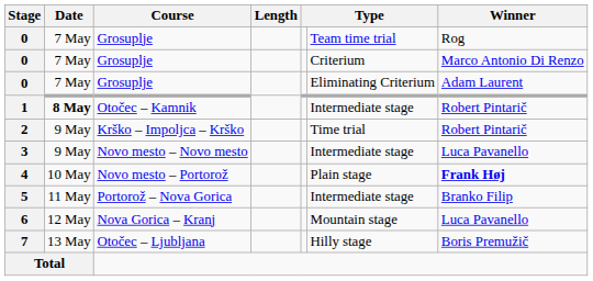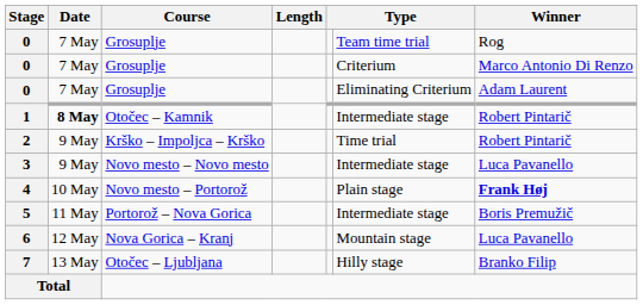5 | Winner: Branko Filip -> Boris Premužič
7 | Winner: Boris Premužič -> Branko Filip
